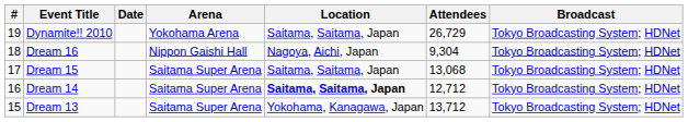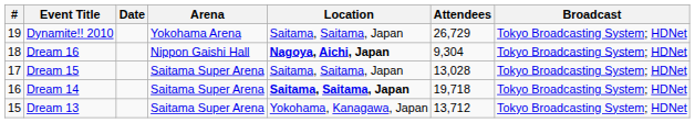Dream 16 | Location: normal -> bold
Dream 15 | Attendees: 13,068 -> 13,028
Dream 14 | Attendees: 12,712 -> 19,718
